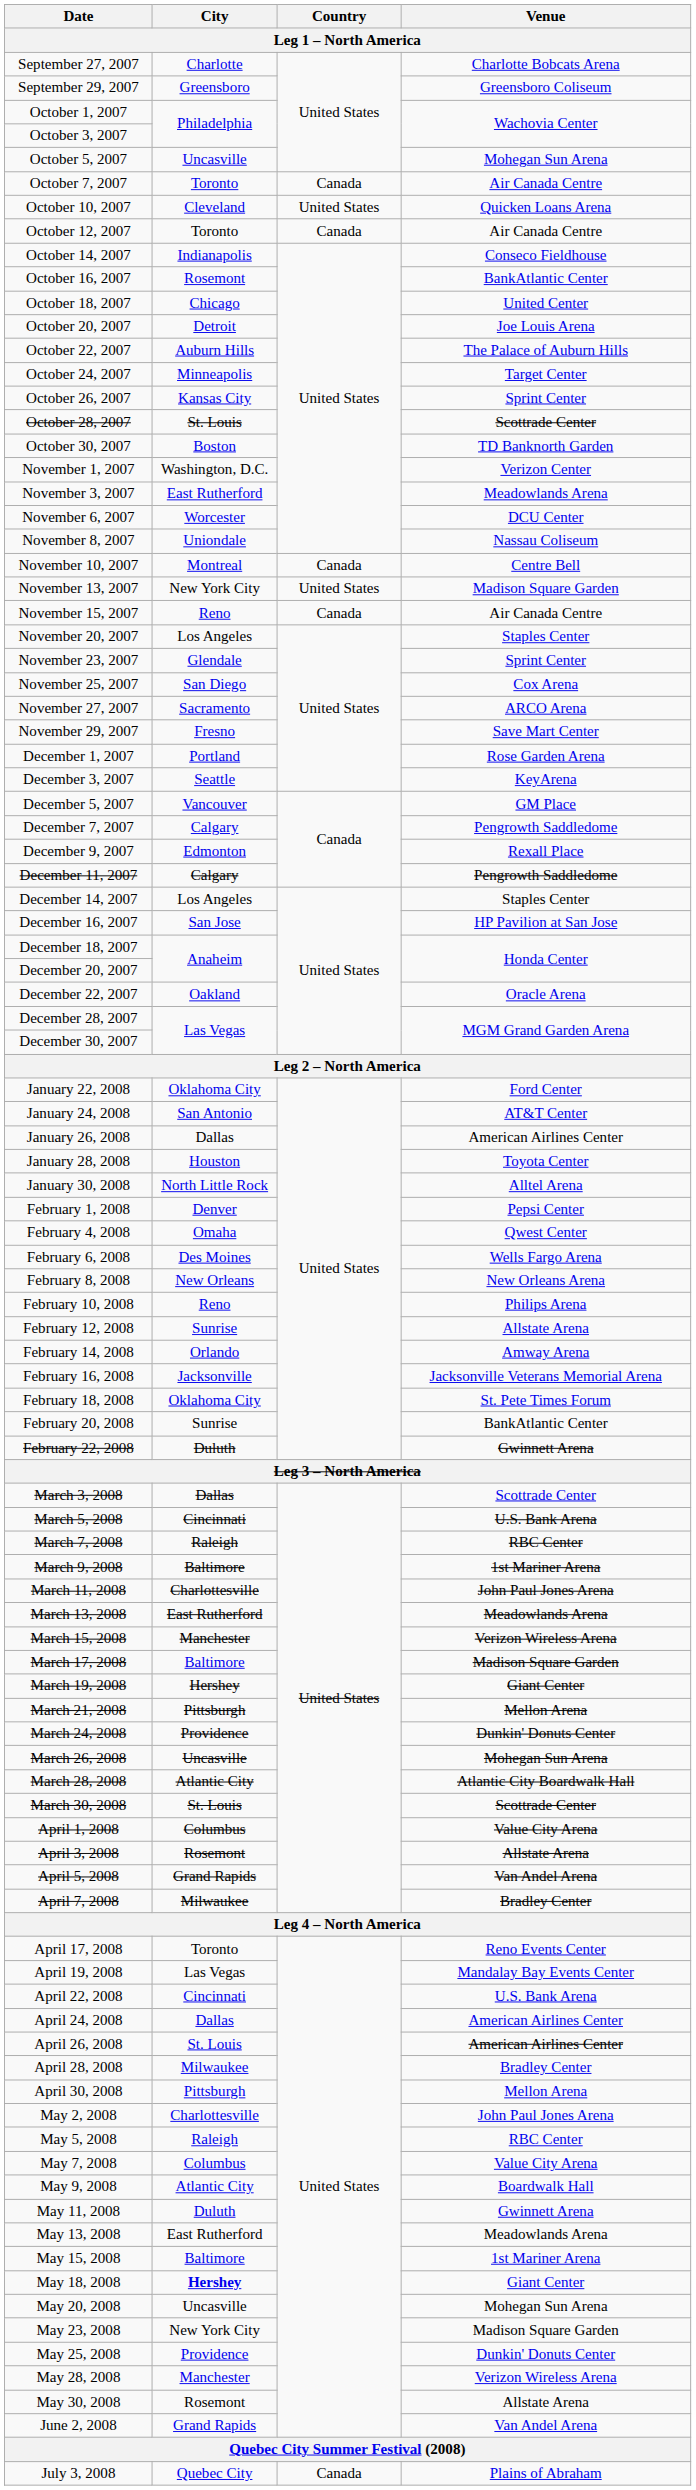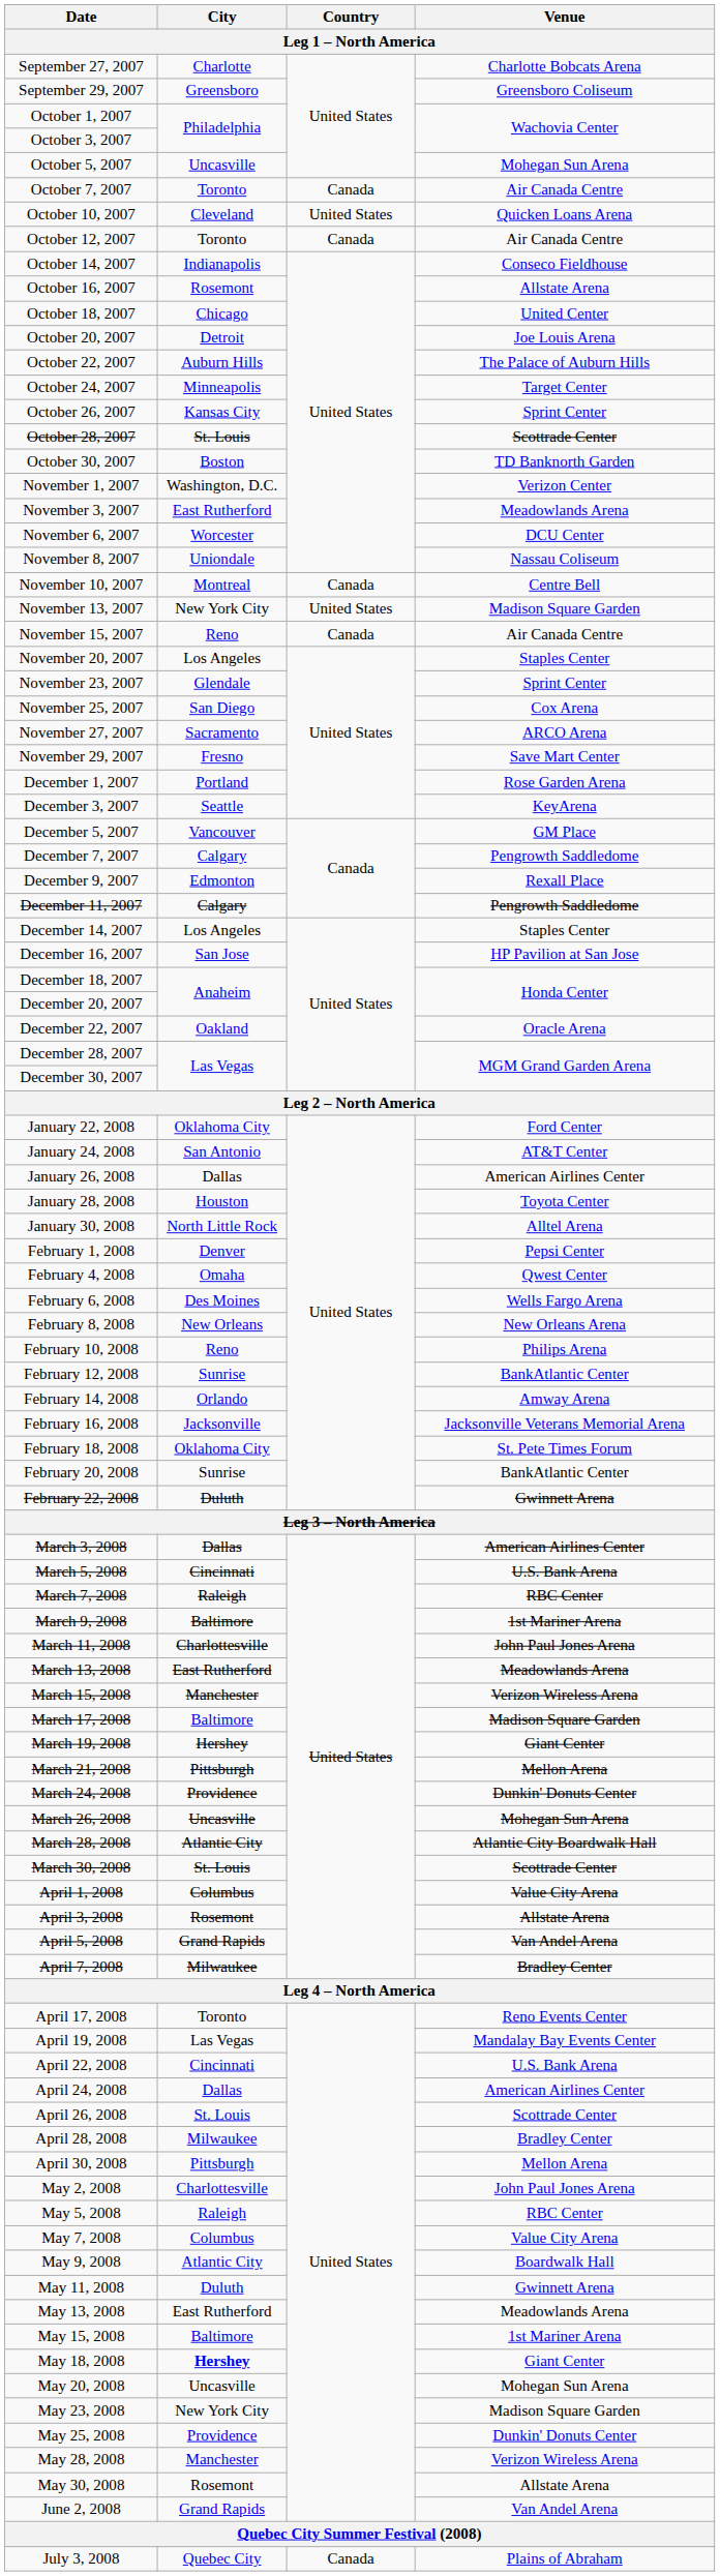October 16, 2007 | Venue: BankAtlantic Center -> Allstate Arena
February 12, 2008 | Venue: Allstate Arena -> BankAtlantic Center
March 3, 2008 | Venue: Scottrade Center -> American Airlines Center
April 26, 2008 | Venue: American Airlines Center -> Scottrade Center
